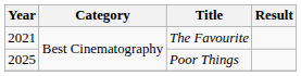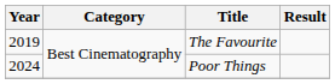The Favourite | Year: 2021 -> 2019
Poor Things | Year: 2025 -> 2024
